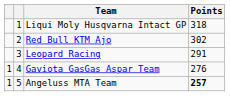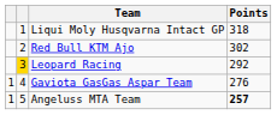Leopard Racing | column 2: no background -> gold background
Leopard Racing | Points: 291 -> 292
